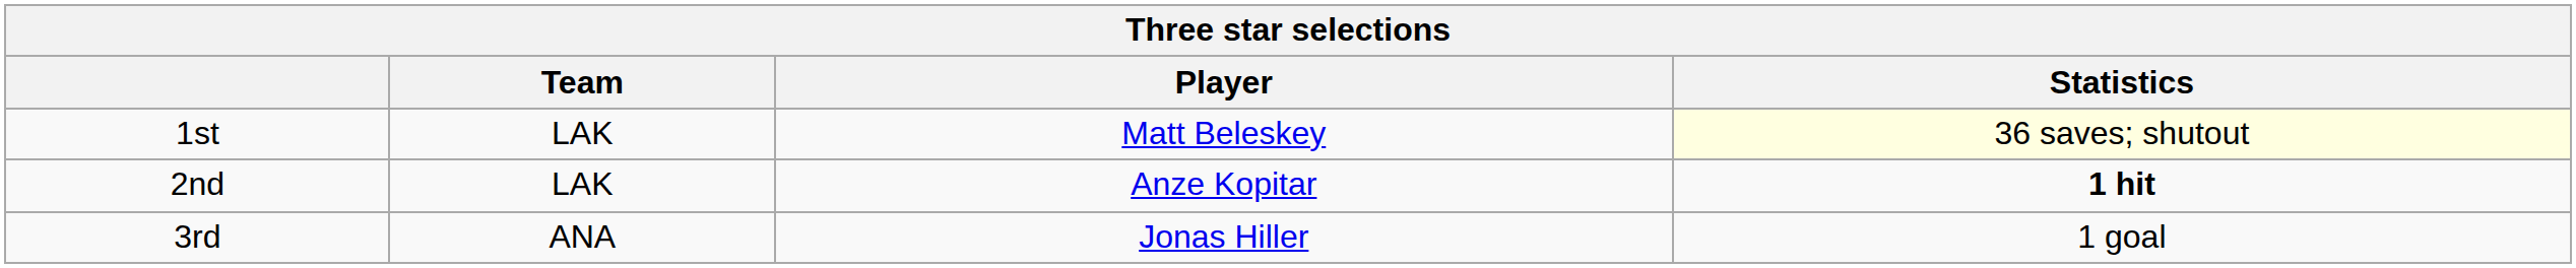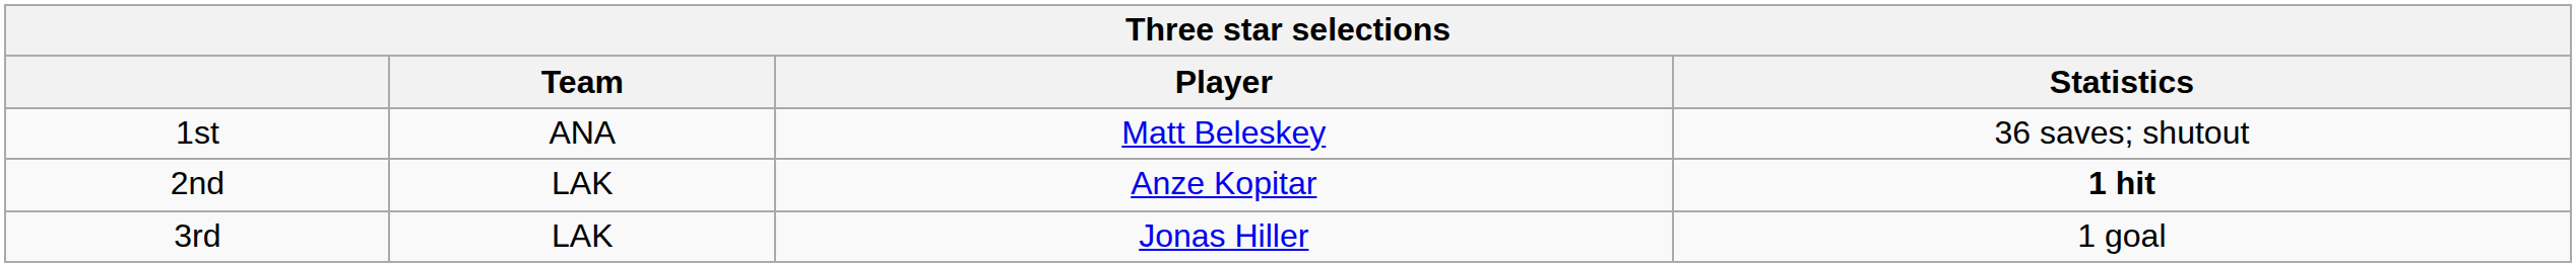1st | Team: LAK -> ANA
1st | Statistics: lightyellow background -> no background
3rd | Team: ANA -> LAK
